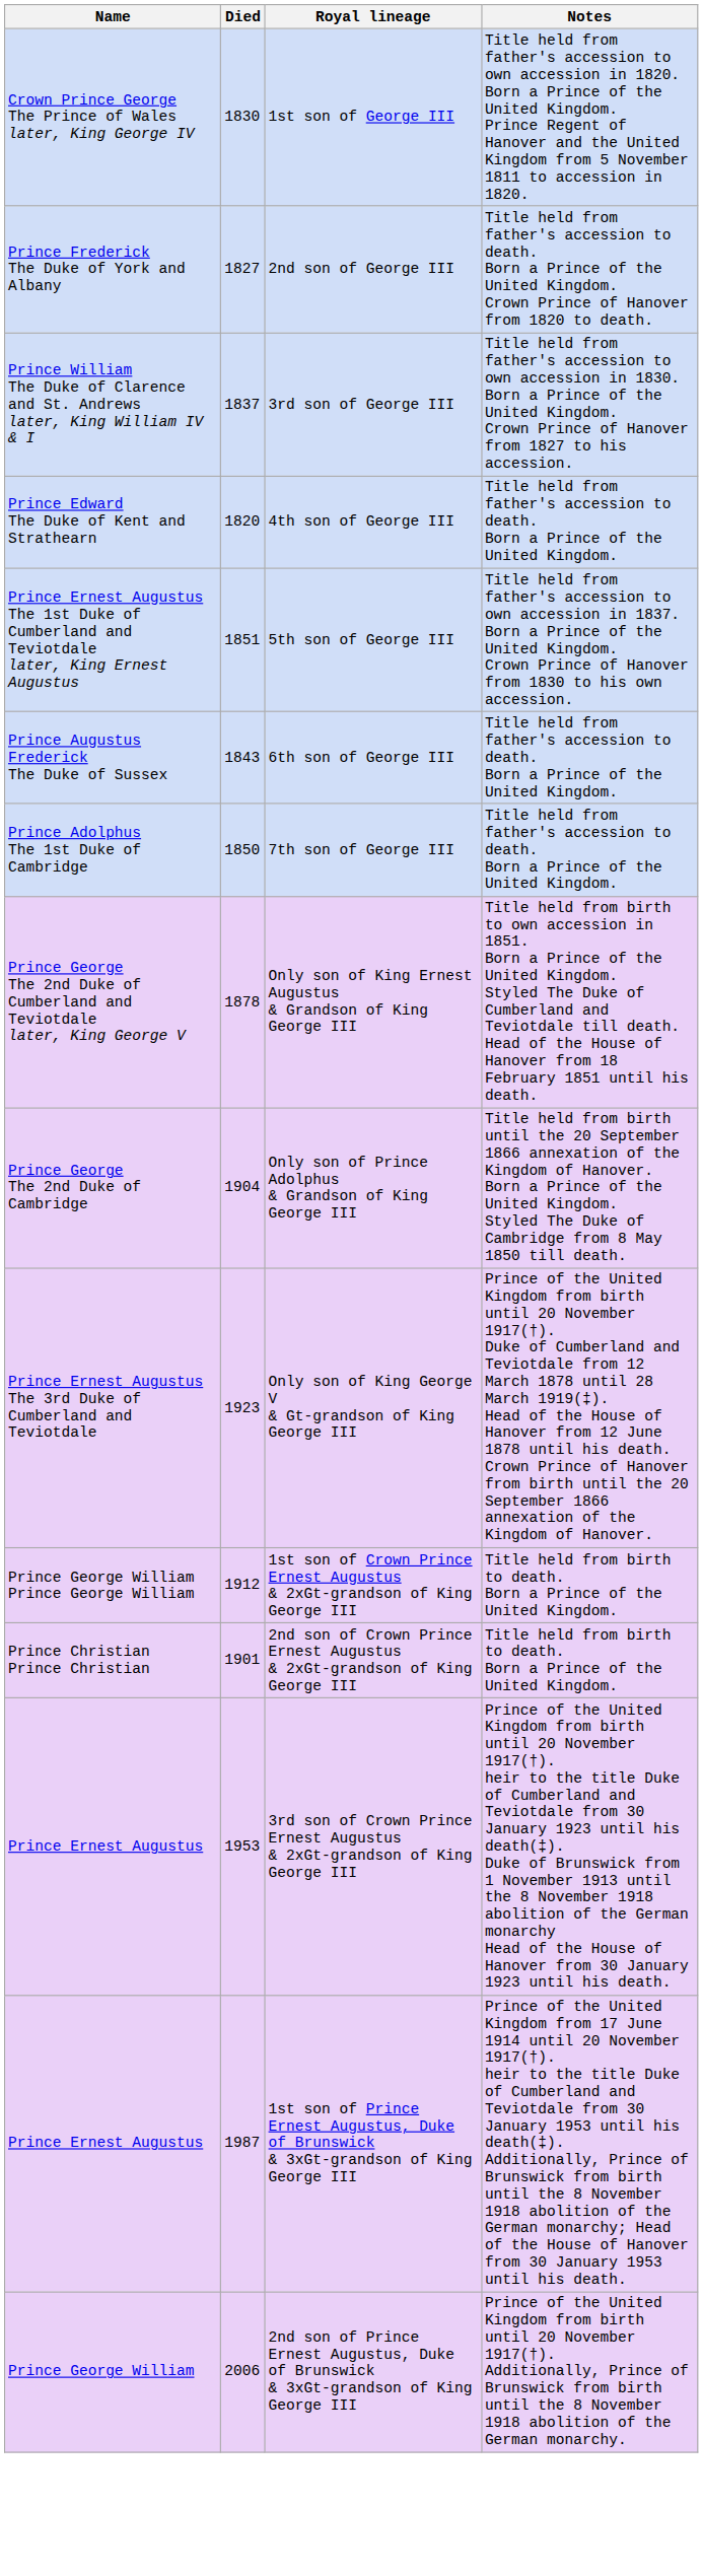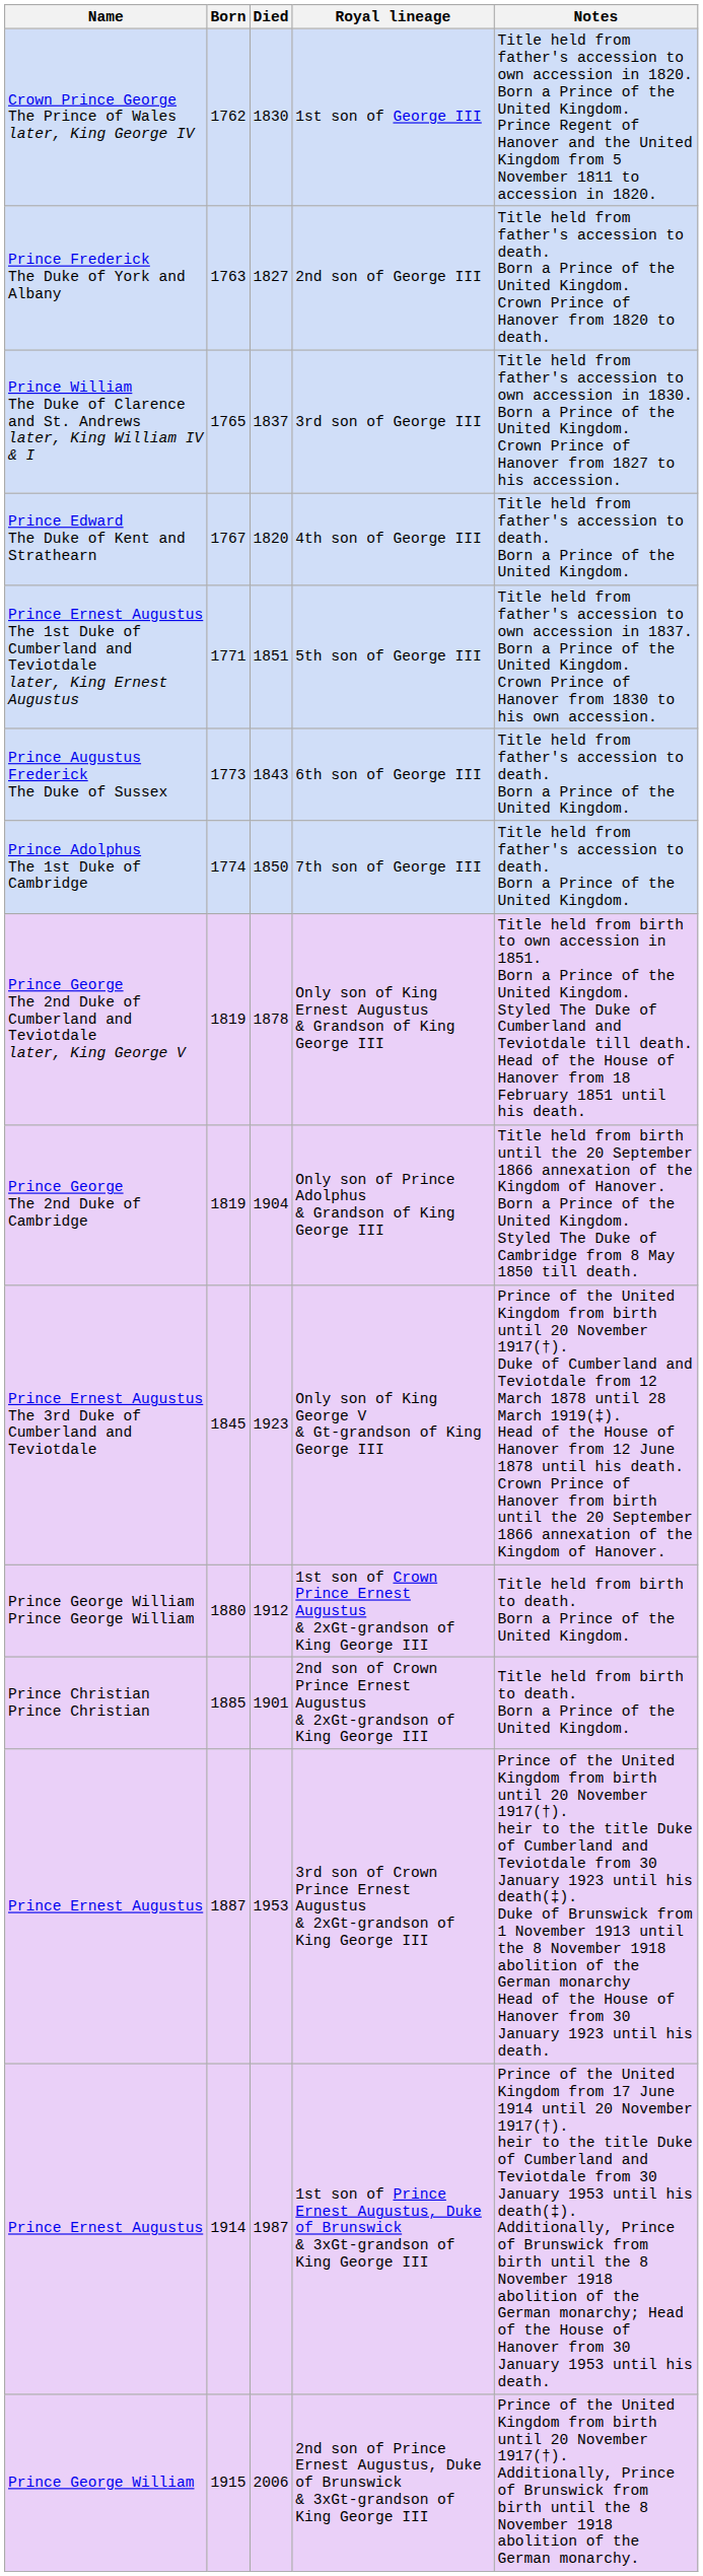+ column: Born | 1762 | 1763 | 1765 | 1767 | 1771 | 1773 | 1774 | 1819 | 1819 | 1845 | 1880 | 1885 | 1887 | 1914 | 1915
